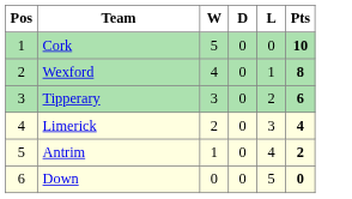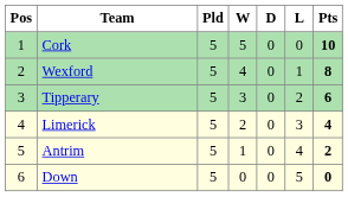+ column: Pld | 5 | 5 | 5 | 5 | 5 | 5
